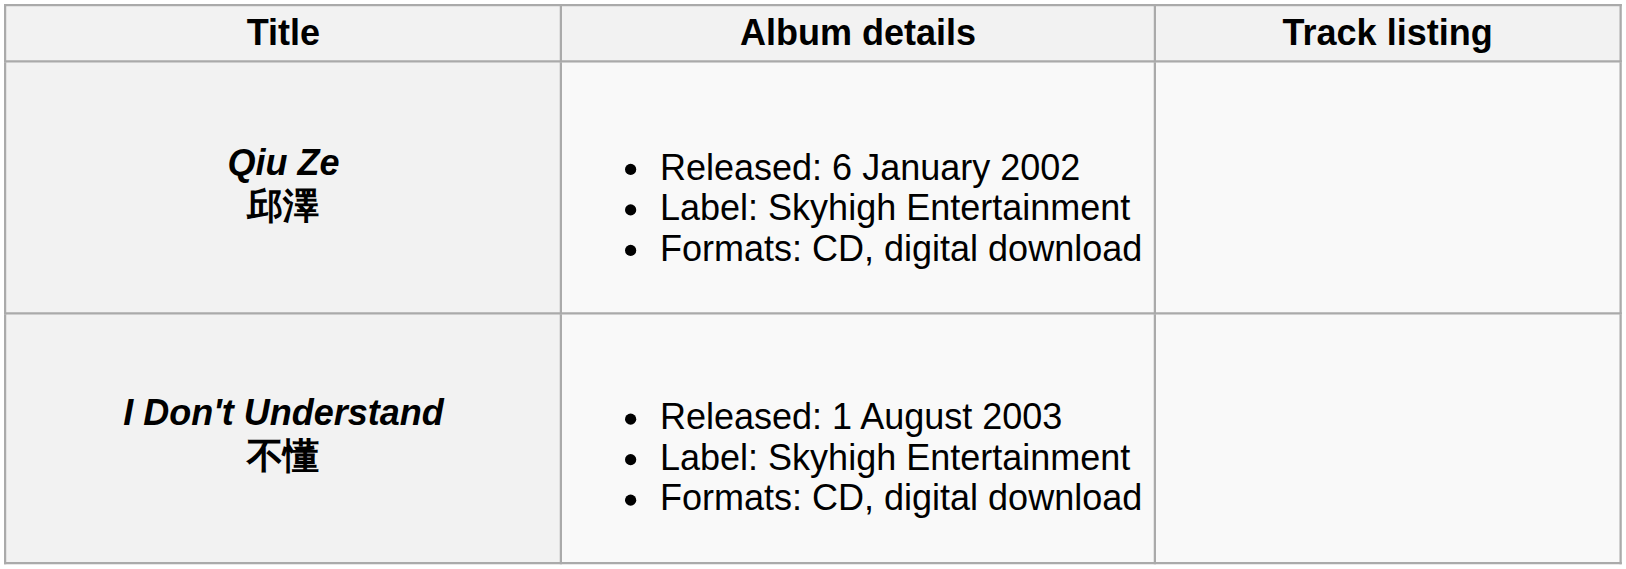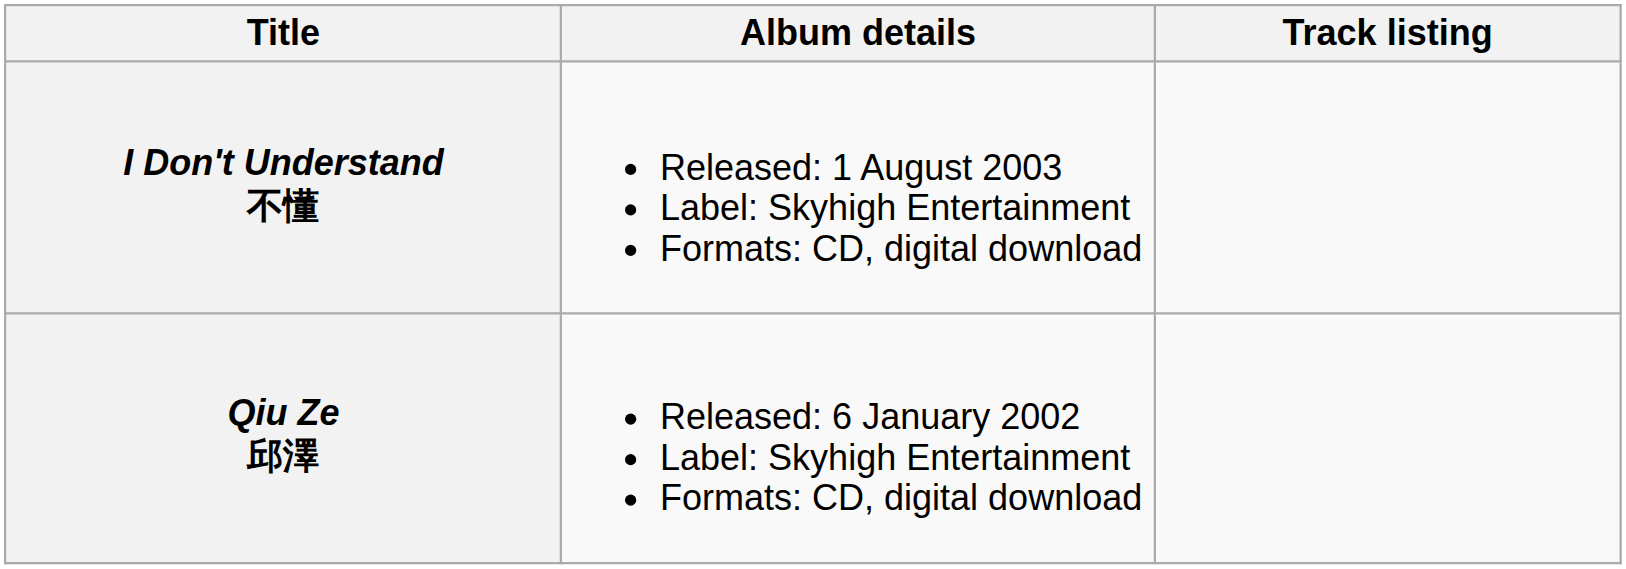rows swapped: Qiu Ze 邱澤 <-> I Don't Understand 不懂
